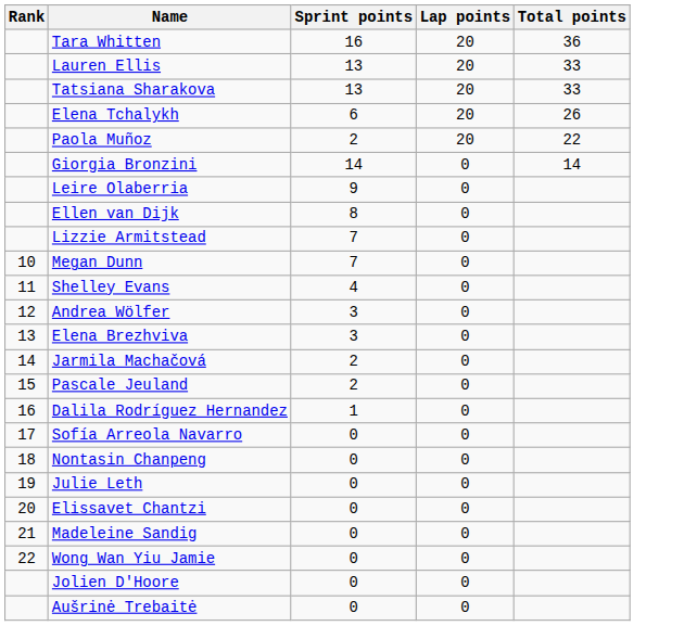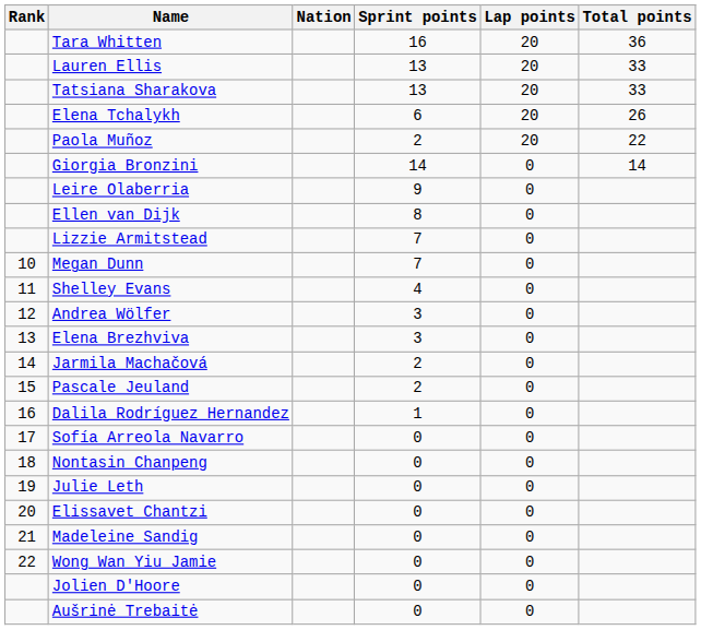+ column: Nation
